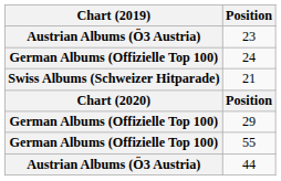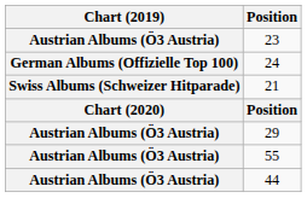29 | Chart (2019): German Albums (Offizielle Top 100) -> Austrian Albums (Ö3 Austria)
55 | Chart (2019): German Albums (Offizielle Top 100) -> Austrian Albums (Ö3 Austria)
